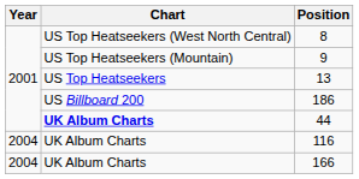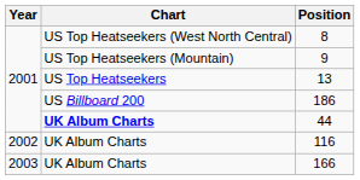116 | Year: 2004 -> 2002
166 | Year: 2004 -> 2003
